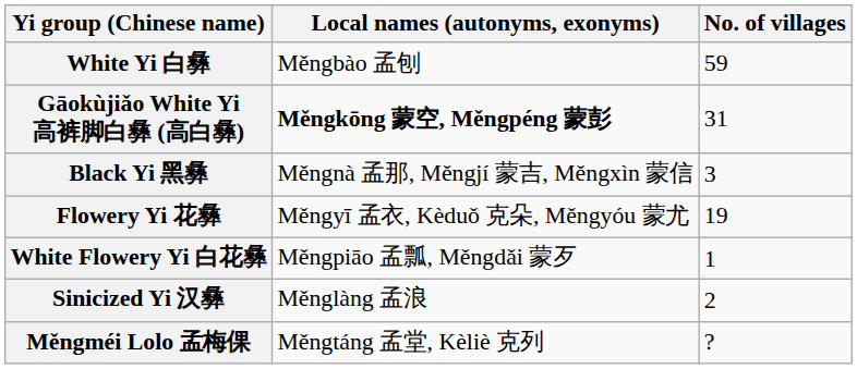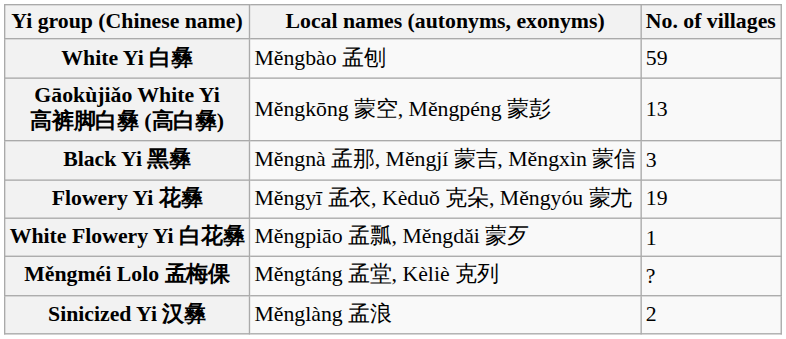Gāokùjiǎo White Yi 高裤脚白彝 (高白彝) | Local names (autonyms, exonyms): bold -> normal
Gāokùjiǎo White Yi 高裤脚白彝 (高白彝) | No. of villages: 31 -> 13
rows swapped: Sinicized Yi 汉彝 <-> Měngméi Lolo 孟梅倮
